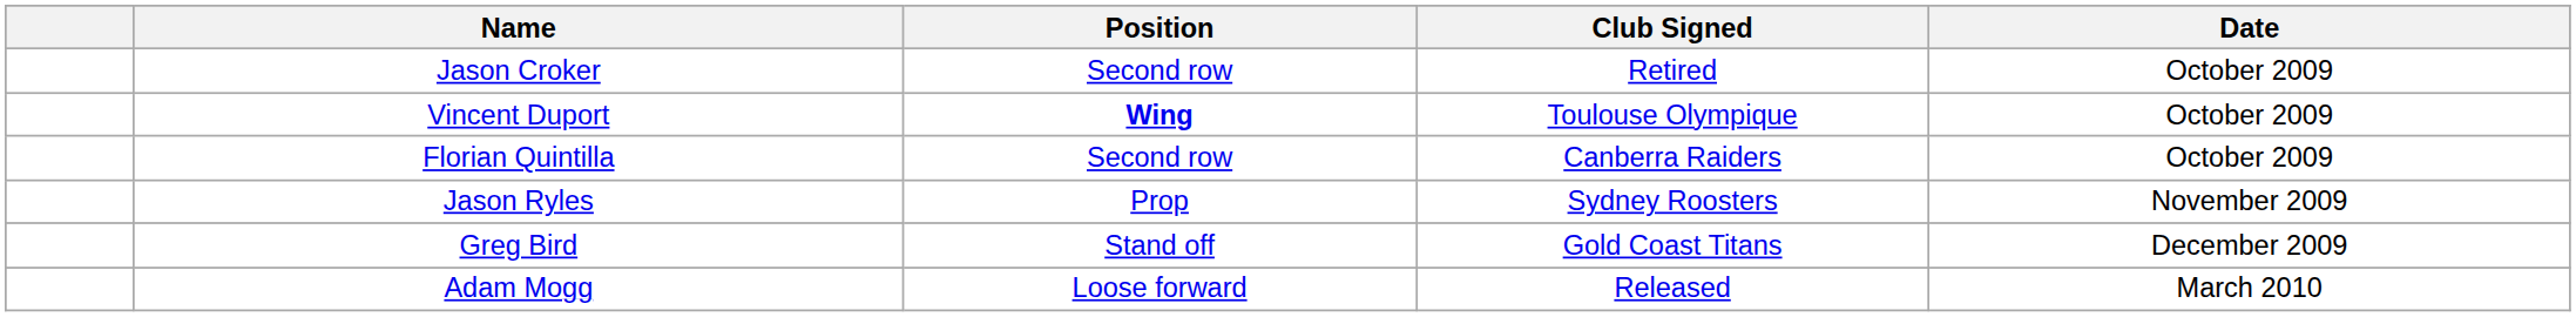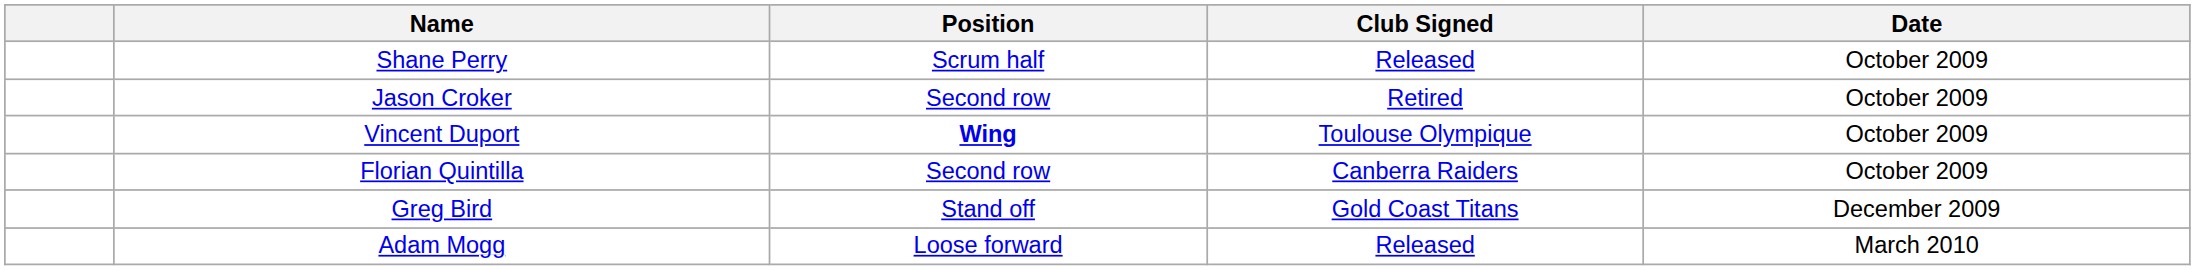+ row: Shane Perry | Scrum half | Released | October 2009
- row: Jason Ryles | Prop | Sydney Roosters | November 2009
